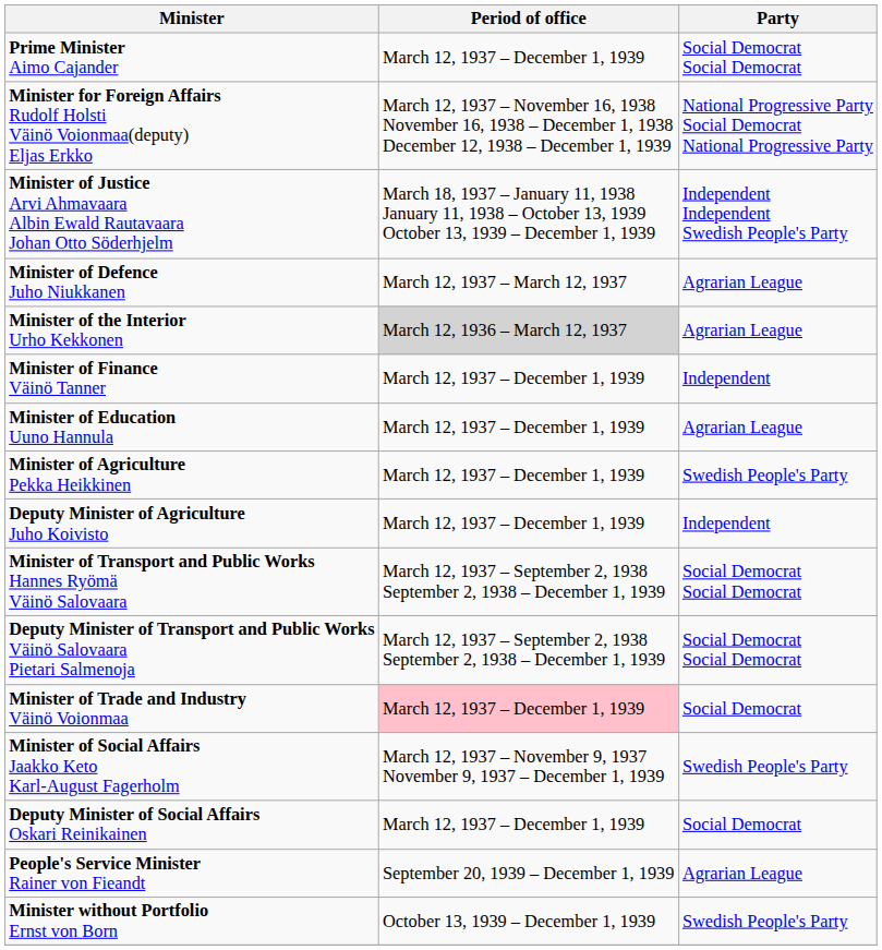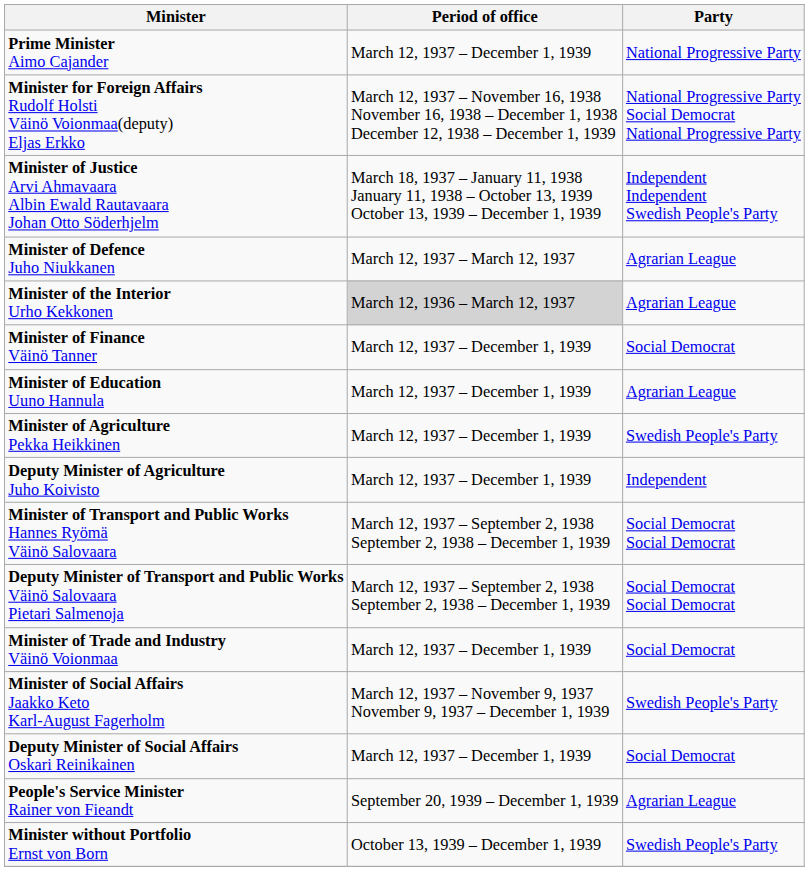Prime Minister Aimo Cajander | Party: Social Democrat Social Democrat -> National Progressive Party
Minister of Finance Väinö Tanner | Party: Independent -> Social Democrat
Minister of Trade and Industry Väinö Voionmaa | Period of office: pink background -> no background
